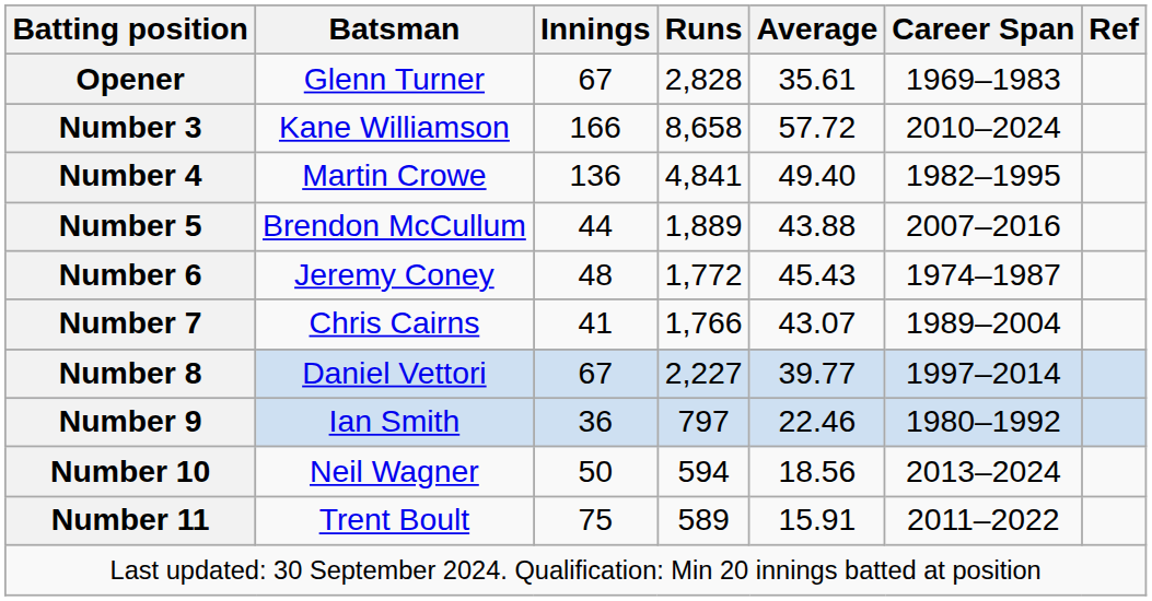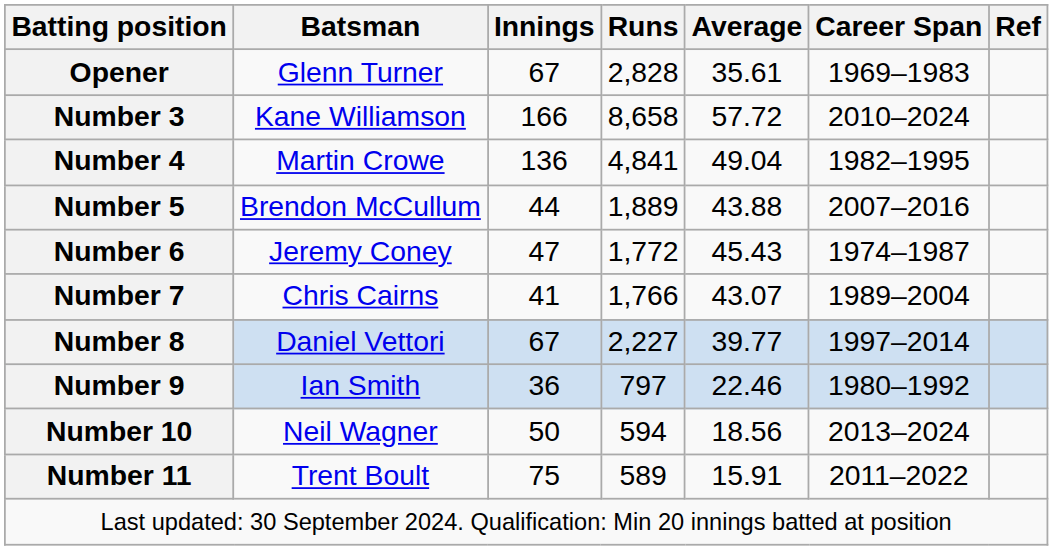Number 4 | Average: 49.40 -> 49.04
Number 6 | Innings: 48 -> 47
